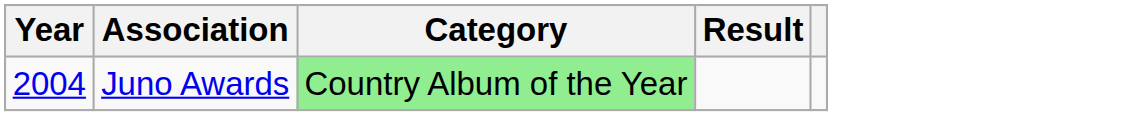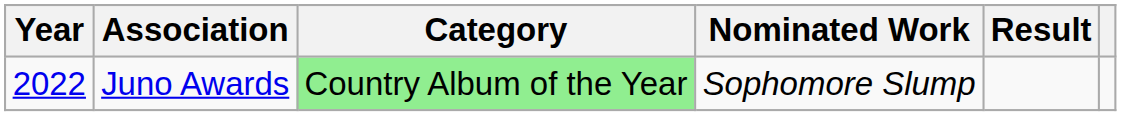+ column: Nominated Work | Sophomore Slump
Juno Awards | Year: 2004 -> 2022
